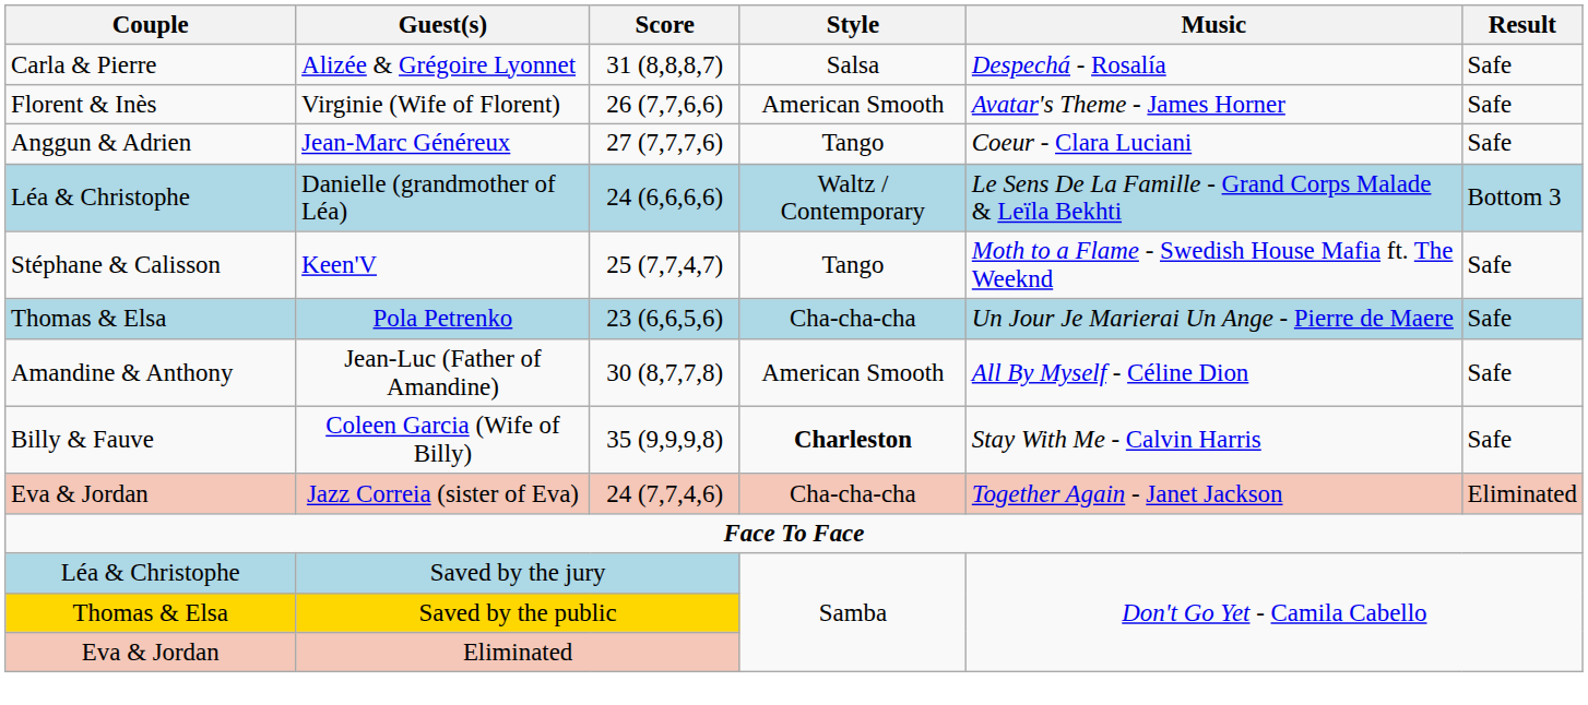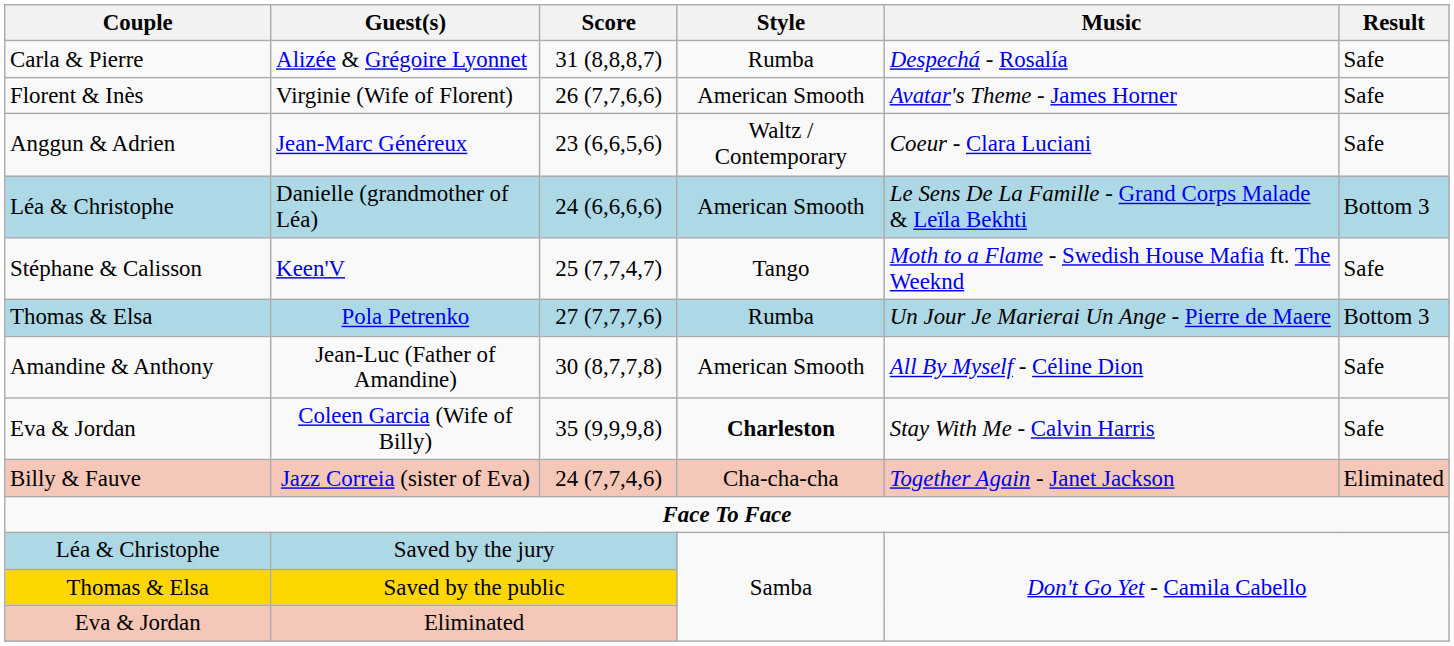Alizée & Grégoire Lyonnet | Style: Salsa -> Rumba
Jean-Marc Généreux | Score: 27 (7,7,7,6) -> 23 (6,6,5,6)
Jean-Marc Généreux | Style: Tango -> Waltz / Contemporary
Danielle (grandmother of Léa) | Style: Waltz / Contemporary -> American Smooth
Pola Petrenko | Score: 23 (6,6,5,6) -> 27 (7,7,7,6)
Pola Petrenko | Style: Cha-cha-cha -> Rumba
Pola Petrenko | Result: Safe -> Bottom 3
Coleen Garcia (Wife of Billy) | Couple: Billy & Fauve -> Eva & Jordan
Jazz Correia (sister of Eva) | Couple: Eva & Jordan -> Billy & Fauve
